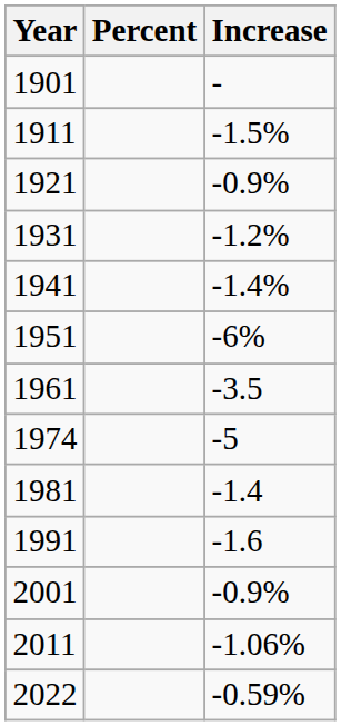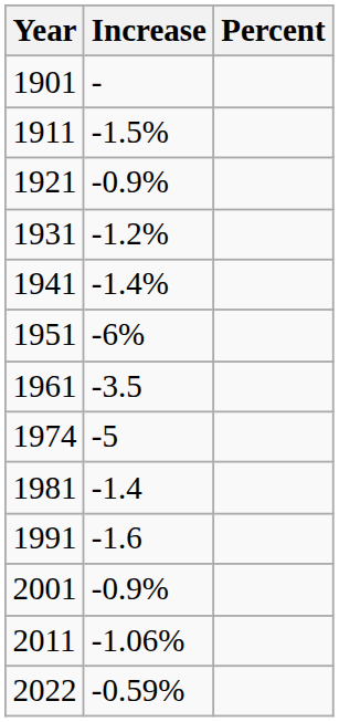columns swapped: Percent <-> Increase
